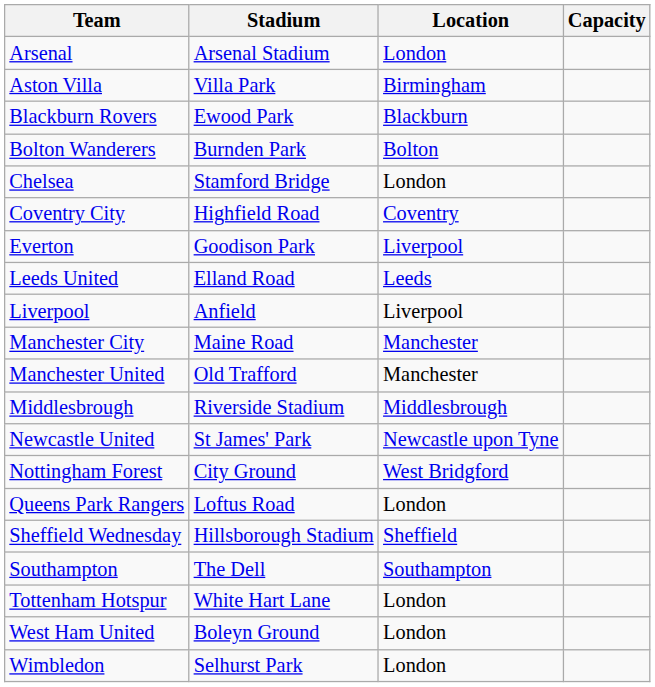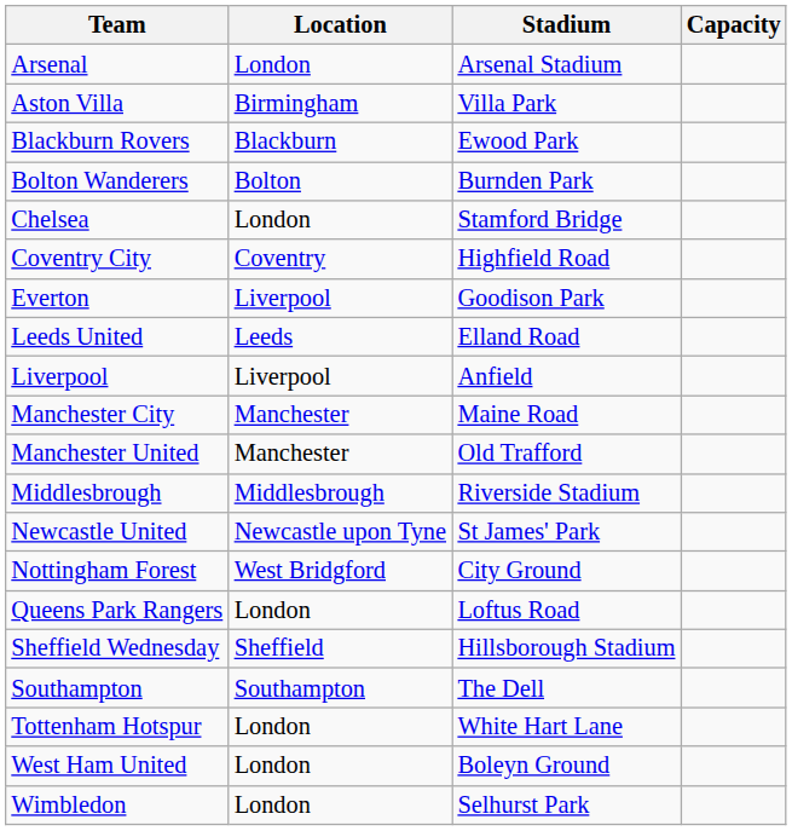columns swapped: Location <-> Stadium
